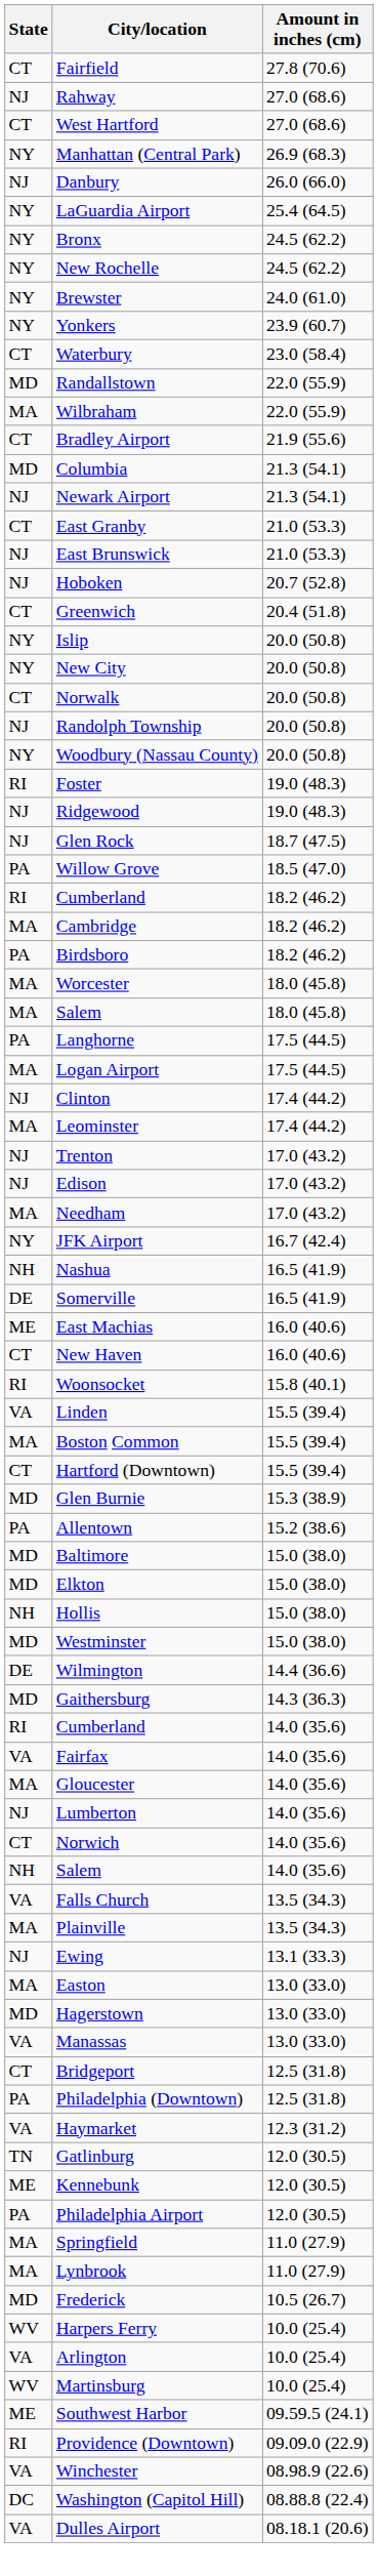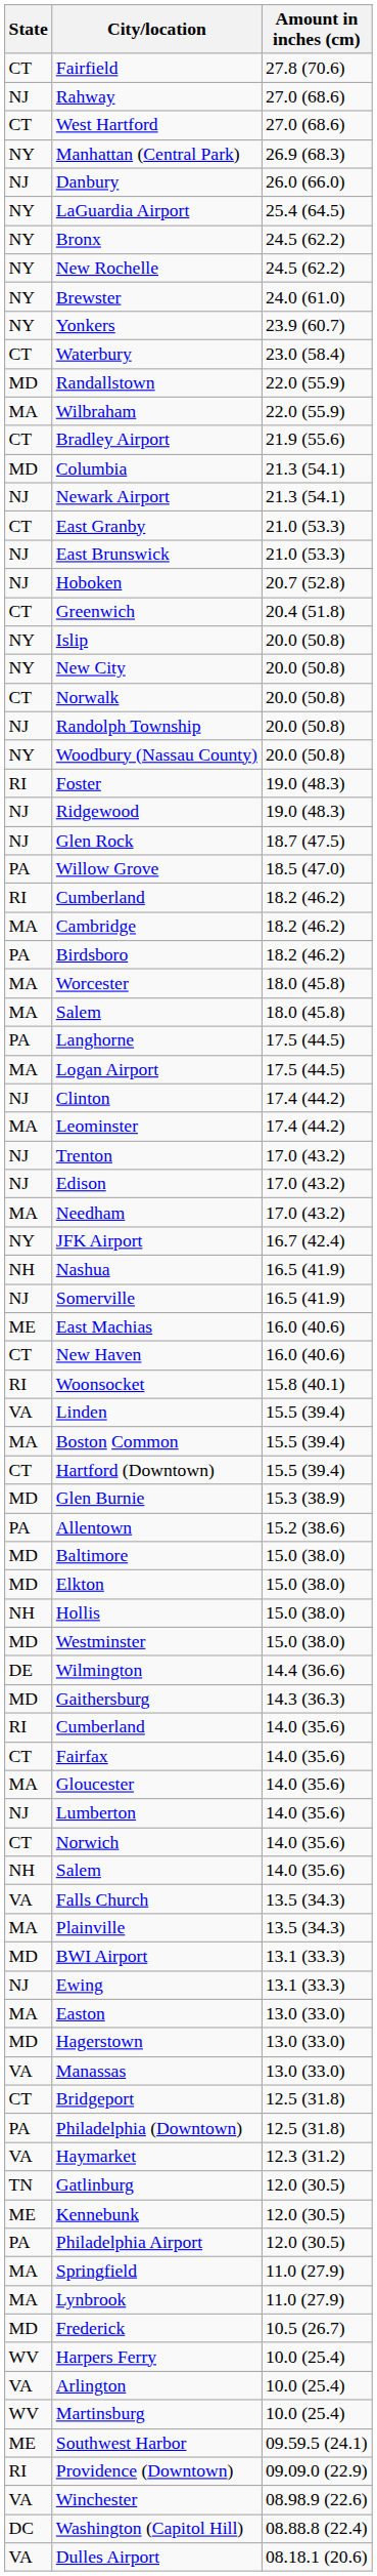Somerville | State: DE -> NJ
Fairfax | State: VA -> CT
+ row: MD | BWI Airport | 13.1 (33.3)
